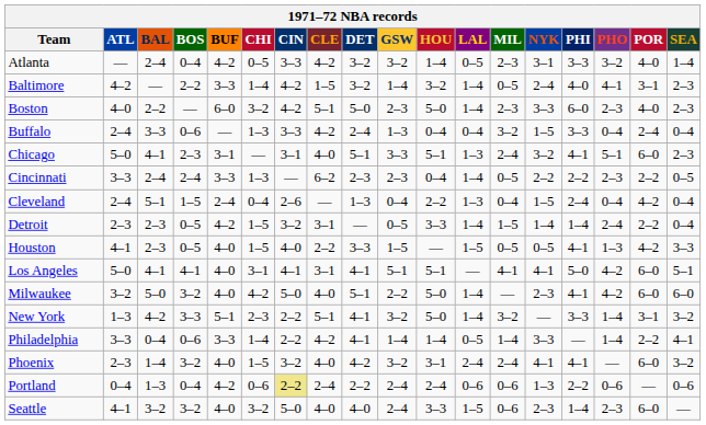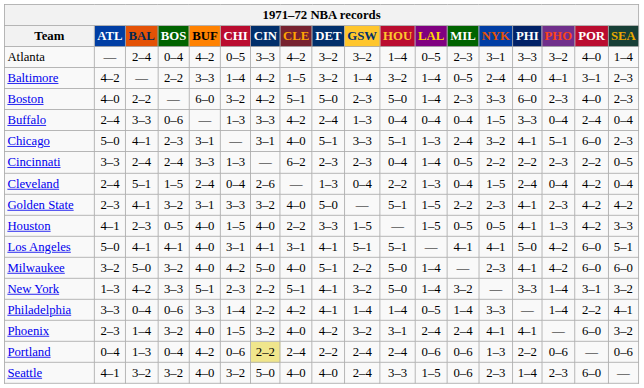Buffalo | MIL: 3–2 -> 0–4
- row: Detroit | 2–3 | 2–3 | 0–5 | 4–2 | 1–5 | 3–2 | 3–1 | — | 0–5 | 3–3 | 1–4 | 1–5 | 1–4 | 1–4 | 2–4 | 2–2 | 0–4
+ row: Golden State | 2–3 | 4–1 | 3–2 | 3–1 | 3–3 | 3–2 | 4–0 | 5–0 | — | 5–1 | 1–5 | 2–2 | 2–3 | 4–1 | 2–3 | 4–2 | 4–2
